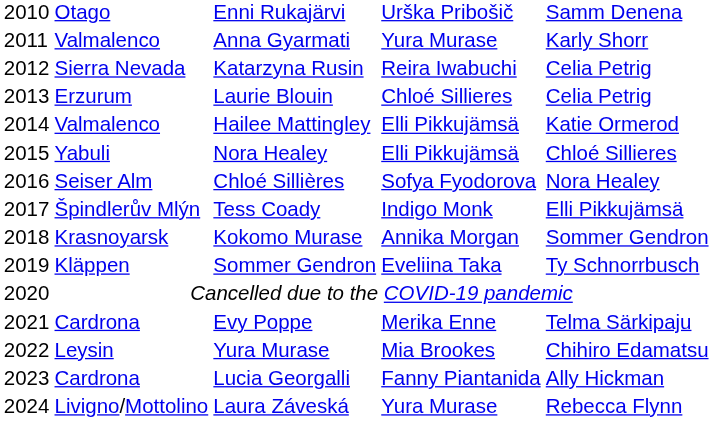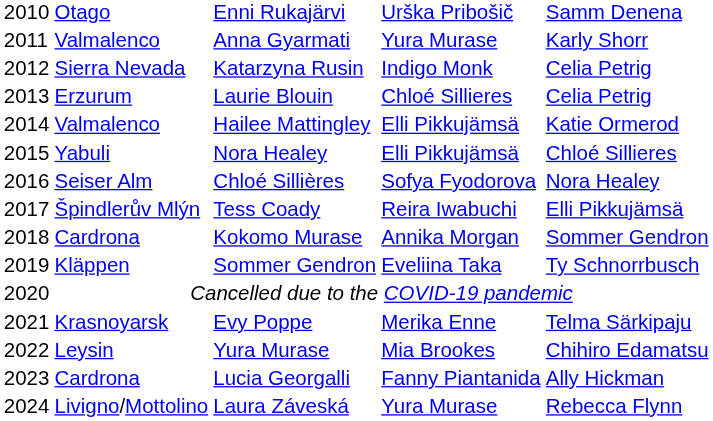Katarzyna Rusin | column 4: Reira Iwabuchi -> Indigo Monk
Tess Coady | column 4: Indigo Monk -> Reira Iwabuchi
Kokomo Murase | column 2: Krasnoyarsk -> Cardrona
Evy Poppe | column 2: Cardrona -> Krasnoyarsk
